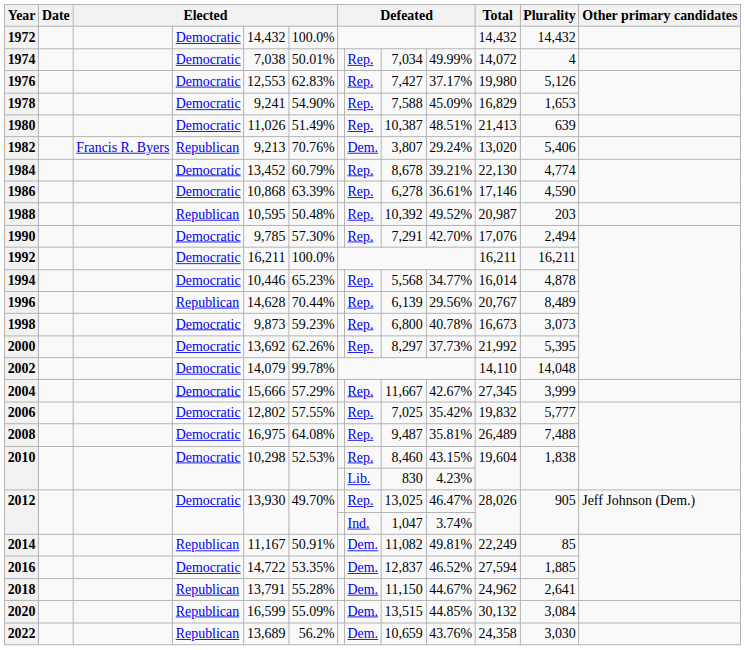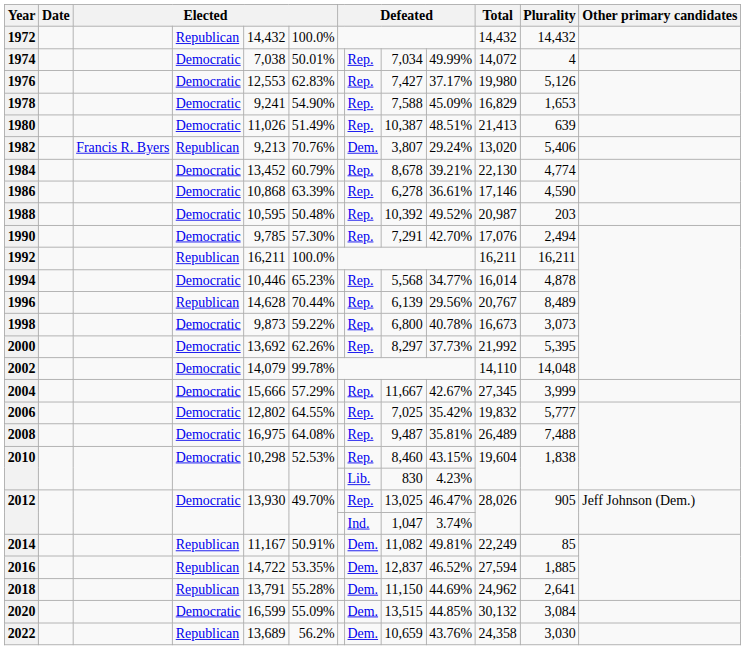1972 | column 4: Democratic -> Republican
1988 | column 4: Republican -> Democratic
1992 | column 4: Democratic -> Republican
1998 | column 6: 59.23% -> 59.22%
2006 | column 6: 57.55% -> 64.55%
2016 | column 4: Democratic -> Republican
2018 | column 10: 44.67% -> 44.69%
2020 | column 4: Republican -> Democratic
